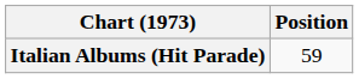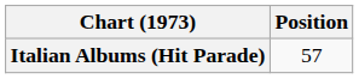Italian Albums (Hit Parade) | Position: 59 -> 57
